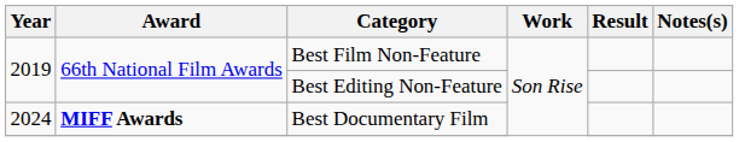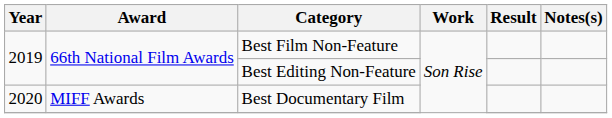Best Documentary Film | Year: 2024 -> 2020
Best Documentary Film | Award: bold -> normal
